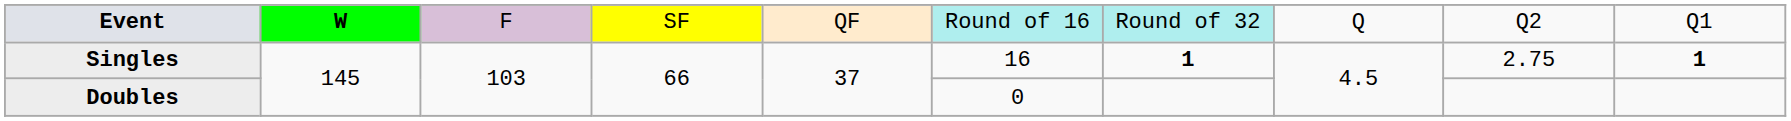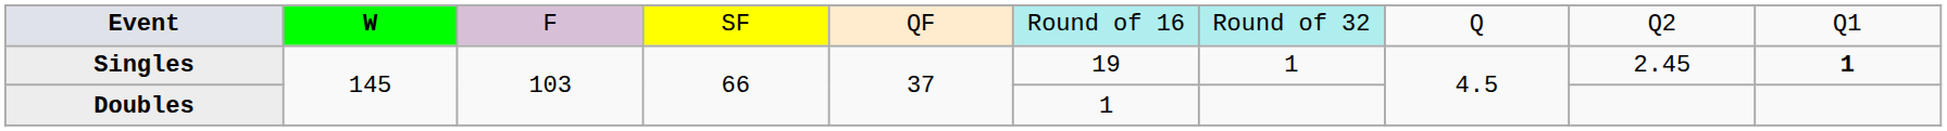Singles | column 6: 16 -> 19
Singles | column 7: bold -> normal
Singles | column 9: 2.75 -> 2.45
Doubles | column 6: 0 -> 1
